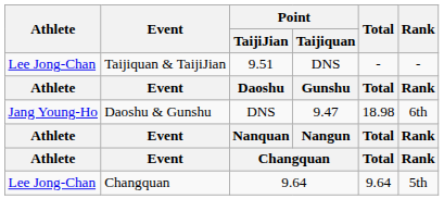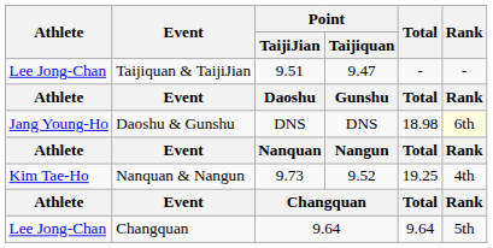Taijiquan & TaijiJian | Point / Taijiquan: DNS -> 9.47
Daoshu & Gunshu | Point / Taijiquan: 9.47 -> DNS
Daoshu & Gunshu | Rank: no background -> lightyellow background
+ row: Kim Tae-Ho | Nanquan & Nangun | 9.73 | 9.52 | 19.25 | 4th
